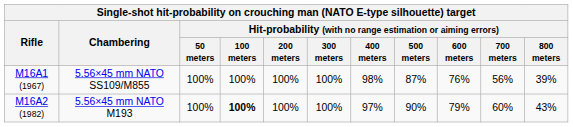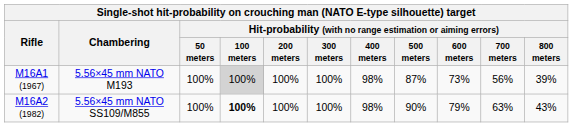M16A1 (1967) | Chambering: 5.56×45 mm NATO SS109/M855 -> 5.56×45 mm NATO M193
M16A1 (1967) | column 4: no background -> lightgrey background
M16A1 (1967) | column 9: 76% -> 73%
M16A2 (1982) | Chambering: 5.56×45 mm NATO M193 -> 5.56×45 mm NATO SS109/M855
M16A2 (1982) | column 7: 97% -> 98%
M16A2 (1982) | column 10: 60% -> 63%
